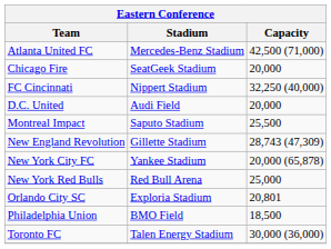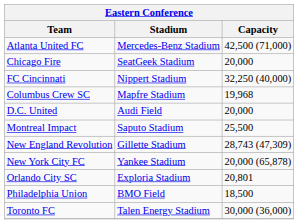+ row: Columbus Crew SC | Mapfre Stadium | 19,968
- row: New York Red Bulls | Red Bull Arena | 25,000
